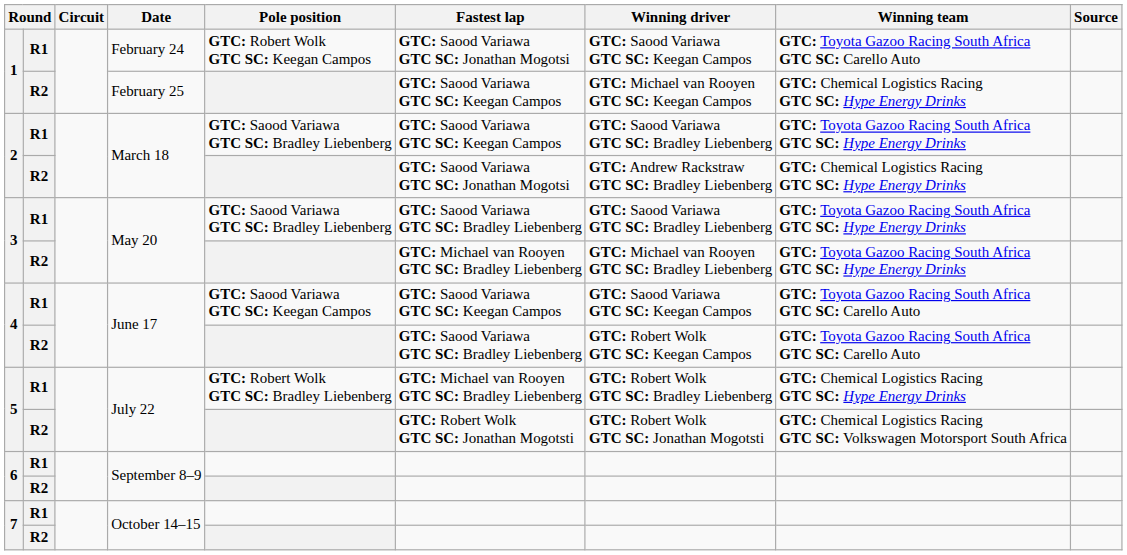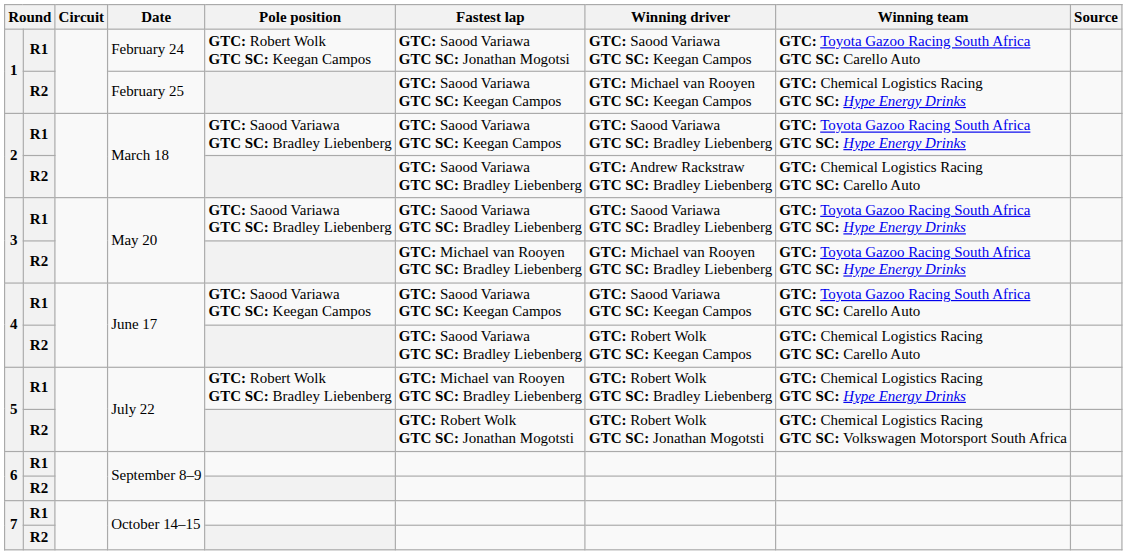R2 / March 18 | Fastest lap: GTC: Saood Variawa GTC SC: Jonathan Mogotsi -> GTC: Saood Variawa GTC SC: Bradley Liebenberg
R2 / March 18 | Winning team: GTC: Chemical Logistics Racing GTC SC: Hype Energy Drinks -> GTC: Chemical Logistics Racing GTC SC: Carello Auto
R2 / June 17 | Winning team: GTC: Toyota Gazoo Racing South Africa GTC SC: Carello Auto -> GTC: Chemical Logistics Racing GTC SC: Carello Auto
